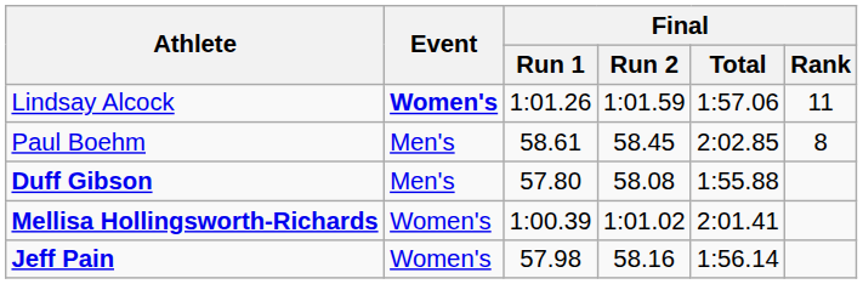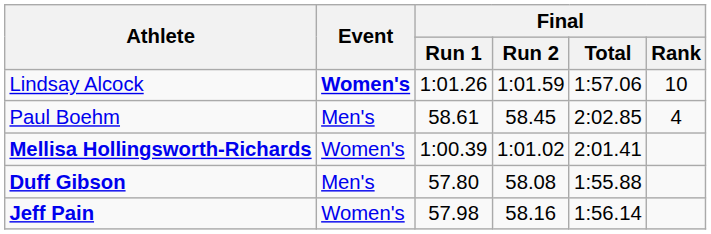Lindsay Alcock | Final / Rank: 11 -> 10
Paul Boehm | Final / Rank: 8 -> 4
rows swapped: Duff Gibson <-> Mellisa Hollingsworth-Richards
